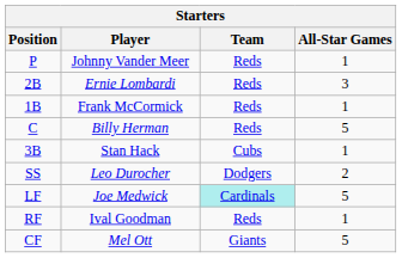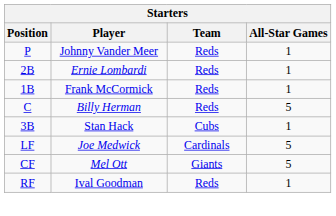Ernie Lombardi | All-Star Games: 3 -> 1
- row: SS | Leo Durocher | Dodgers | 2
Joe Medwick | Team: paleturquoise background -> no background
rows swapped: Mel Ott <-> Ival Goodman
